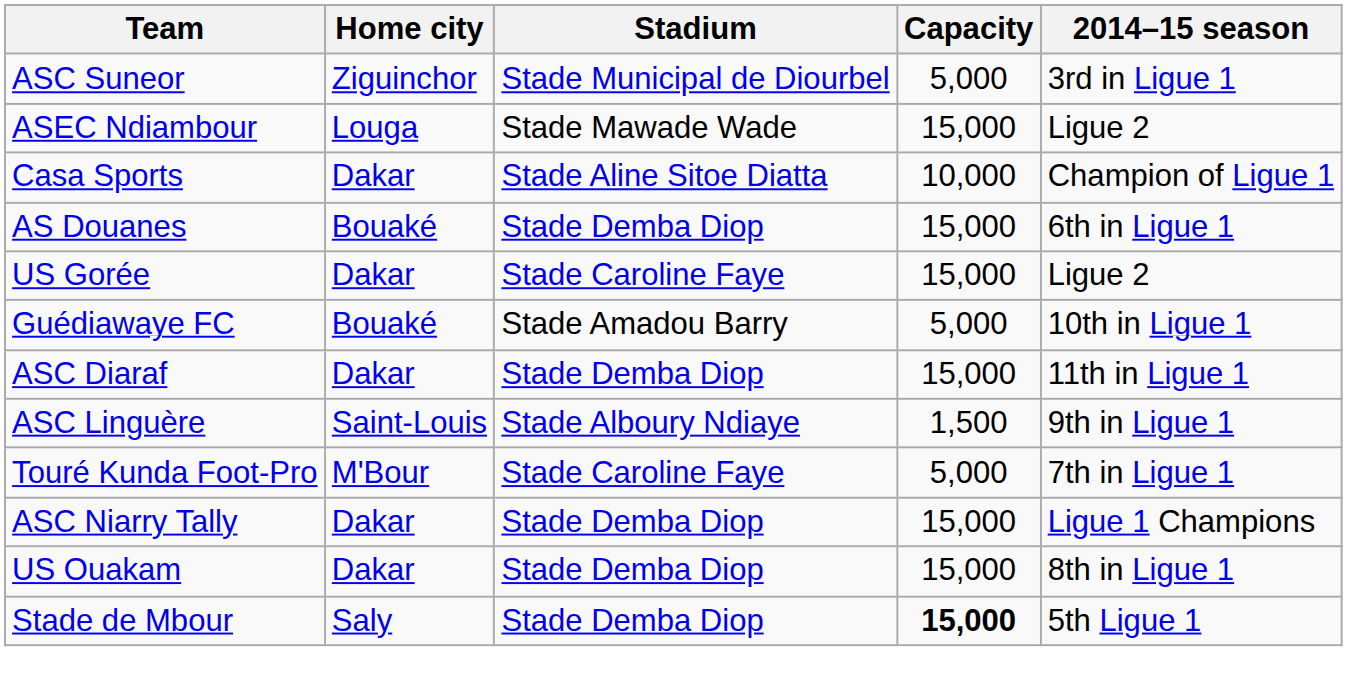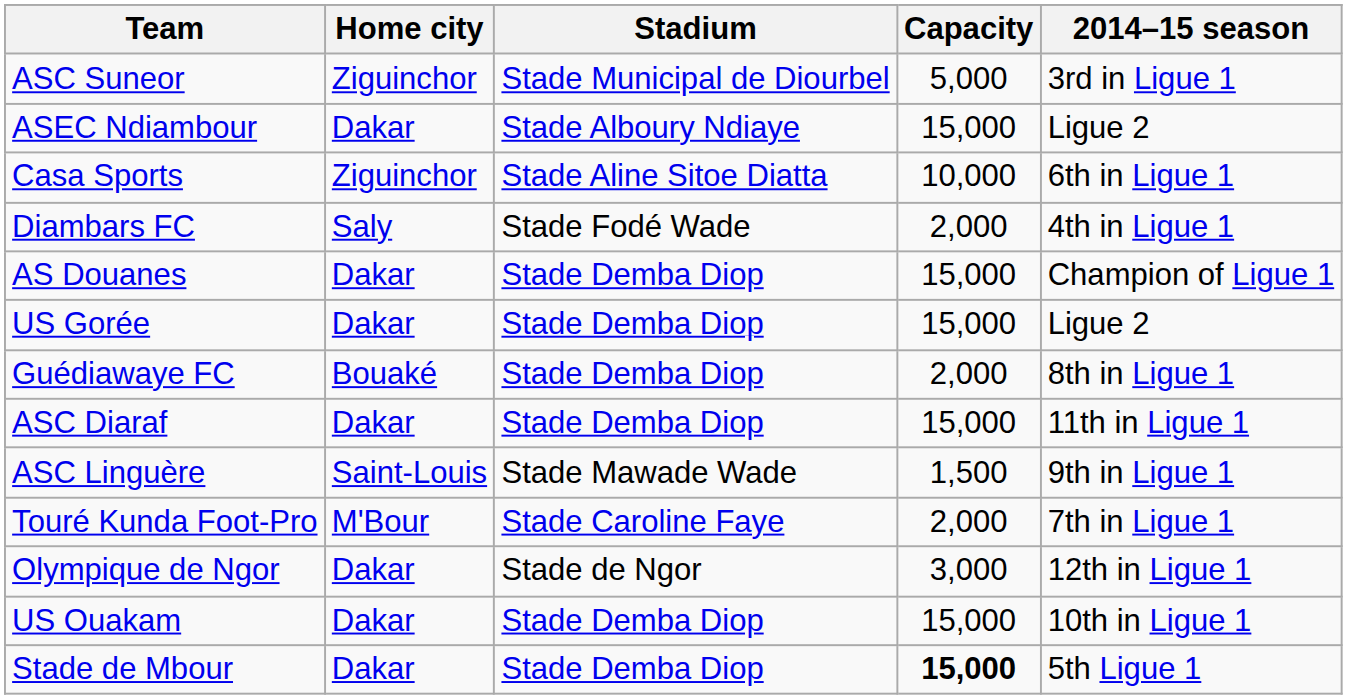ASEC Ndiambour | Home city: Louga -> Dakar
ASEC Ndiambour | Stadium: Stade Mawade Wade -> Stade Alboury Ndiaye
Casa Sports | Home city: Dakar -> Ziguinchor
Casa Sports | 2014–15 season: Champion of Ligue 1 -> 6th in Ligue 1
+ row: Diambars FC | Saly | Stade Fodé Wade | 2,000 | 4th in Ligue 1
AS Douanes | Home city: Bouaké -> Dakar
AS Douanes | 2014–15 season: 6th in Ligue 1 -> Champion of Ligue 1
US Gorée | Stadium: Stade Caroline Faye -> Stade Demba Diop
Guédiawaye FC | Stadium: Stade Amadou Barry -> Stade Demba Diop
Guédiawaye FC | Capacity: 5,000 -> 2,000
Guédiawaye FC | 2014–15 season: 10th in Ligue 1 -> 8th in Ligue 1
ASC Linguère | Stadium: Stade Alboury Ndiaye -> Stade Mawade Wade
Touré Kunda Foot-Pro | Capacity: 5,000 -> 2,000
- row: ASC Niarry Tally | Dakar | Stade Demba Diop | 15,000 | Ligue 1 Champions
+ row: Olympique de Ngor | Dakar | Stade de Ngor | 3,000 | 12th in Ligue 1
US Ouakam | 2014–15 season: 8th in Ligue 1 -> 10th in Ligue 1
Stade de Mbour | Home city: Saly -> Dakar
